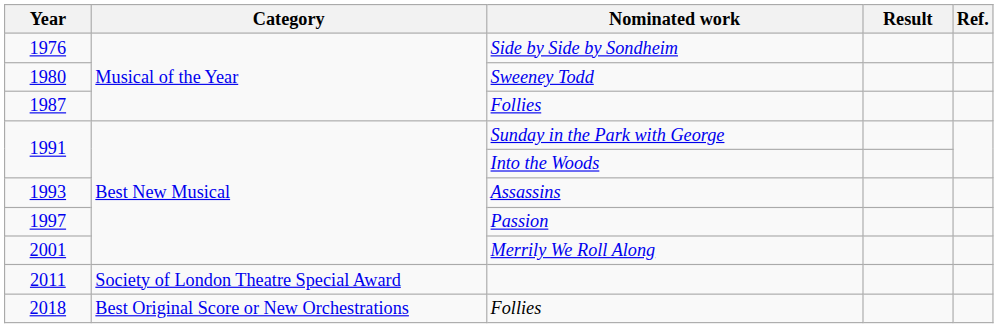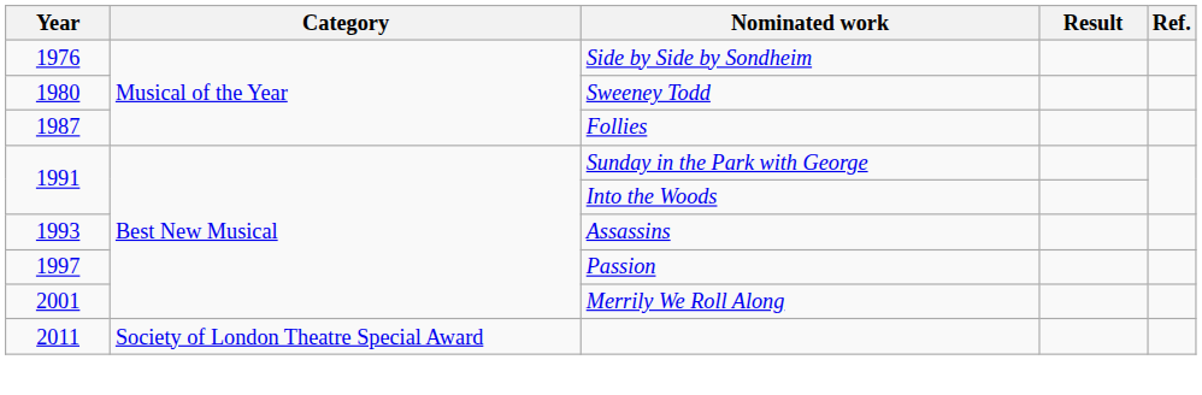- row: 2018 | Best Original Score or New Orchestrations | Follies
